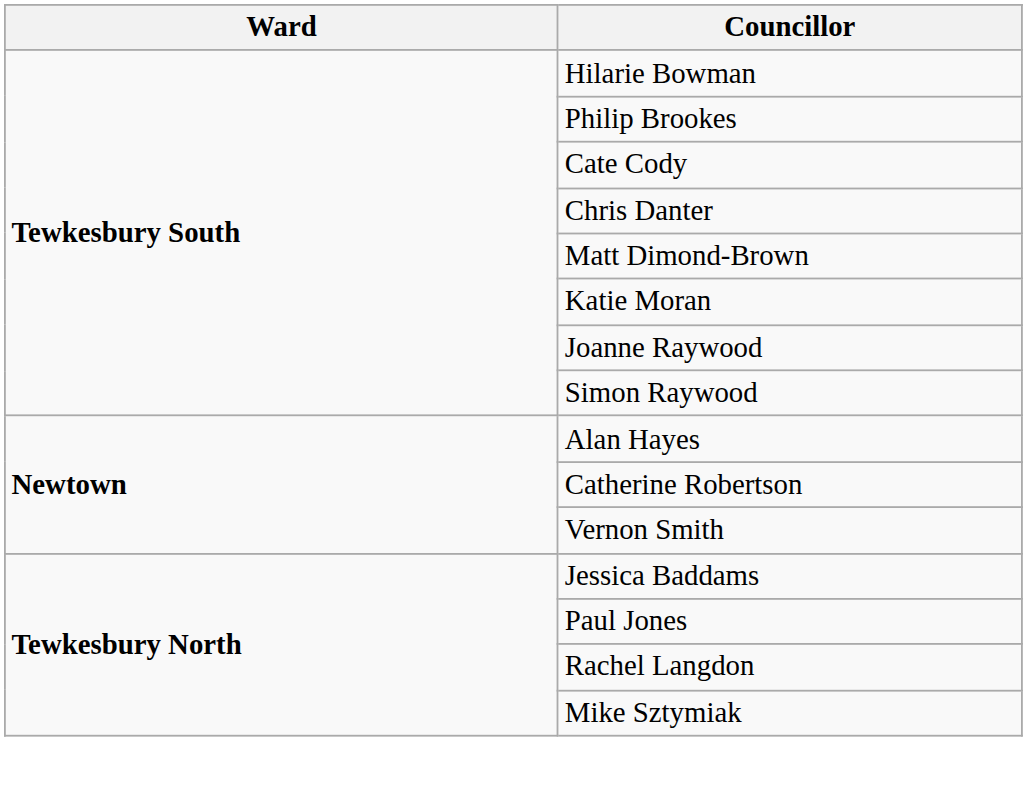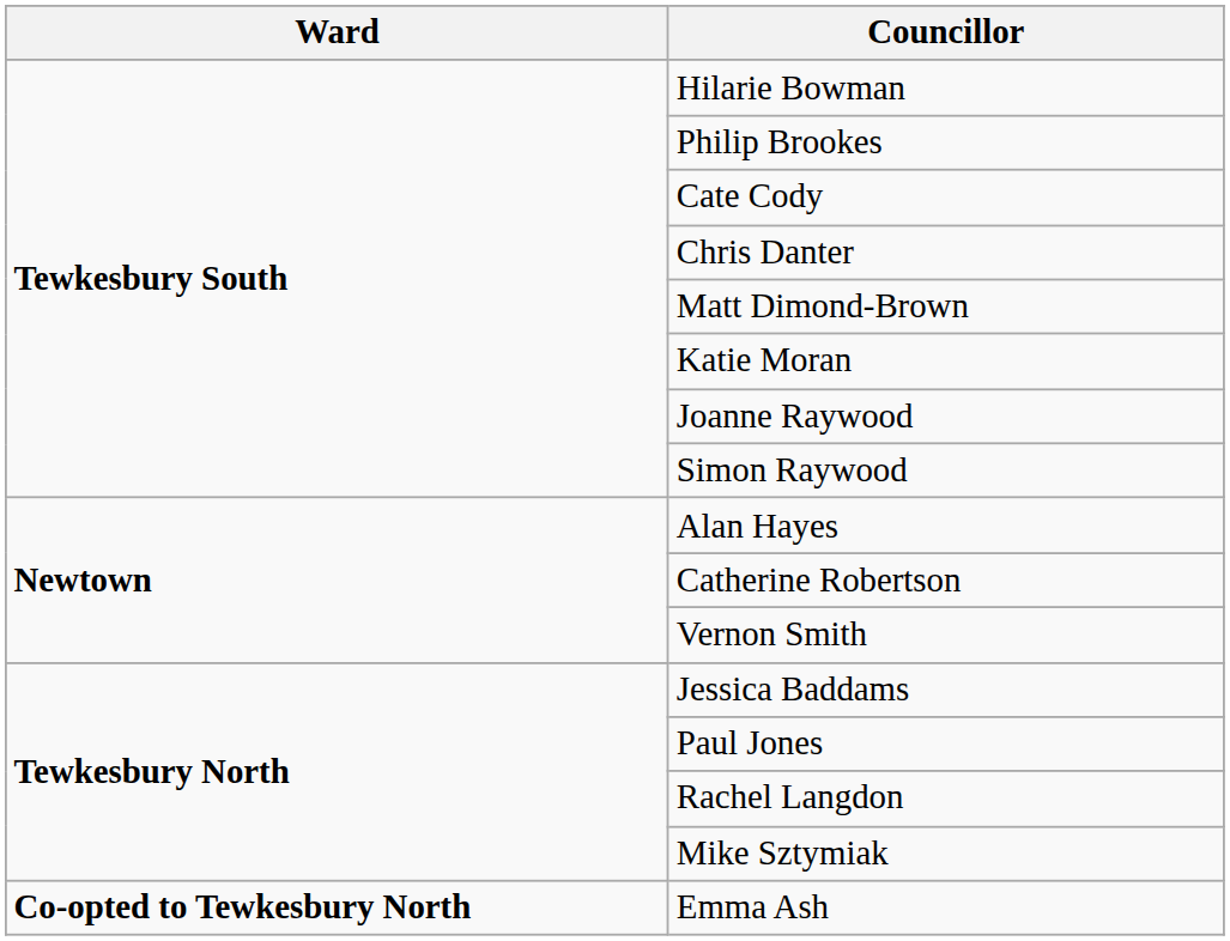+ row: Co-opted to Tewkesbury North | Emma Ash
